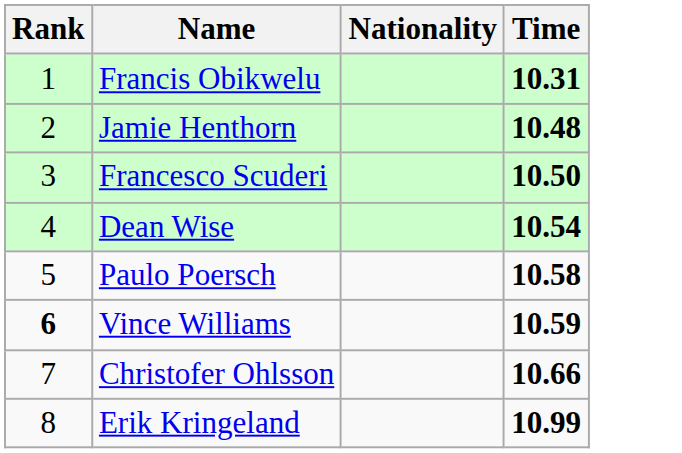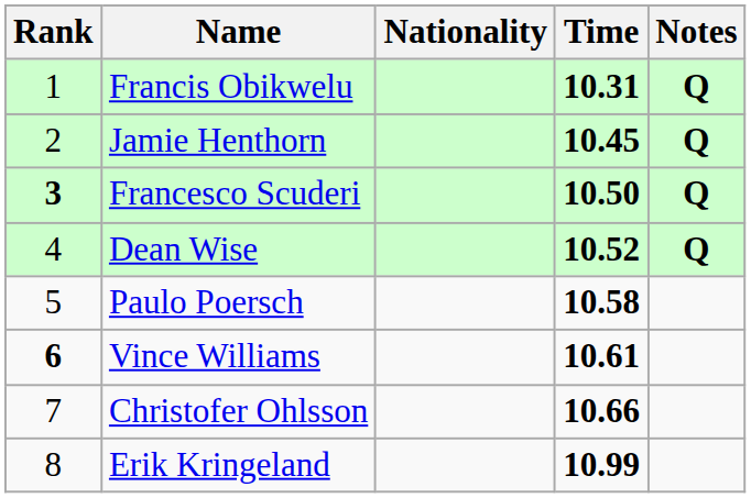+ column: Notes | Q | Q | Q | Q
Jamie Henthorn | Time: 10.48 -> 10.45
Francesco Scuderi | Rank: normal -> bold
Dean Wise | Time: 10.54 -> 10.52
Vince Williams | Time: 10.59 -> 10.61
